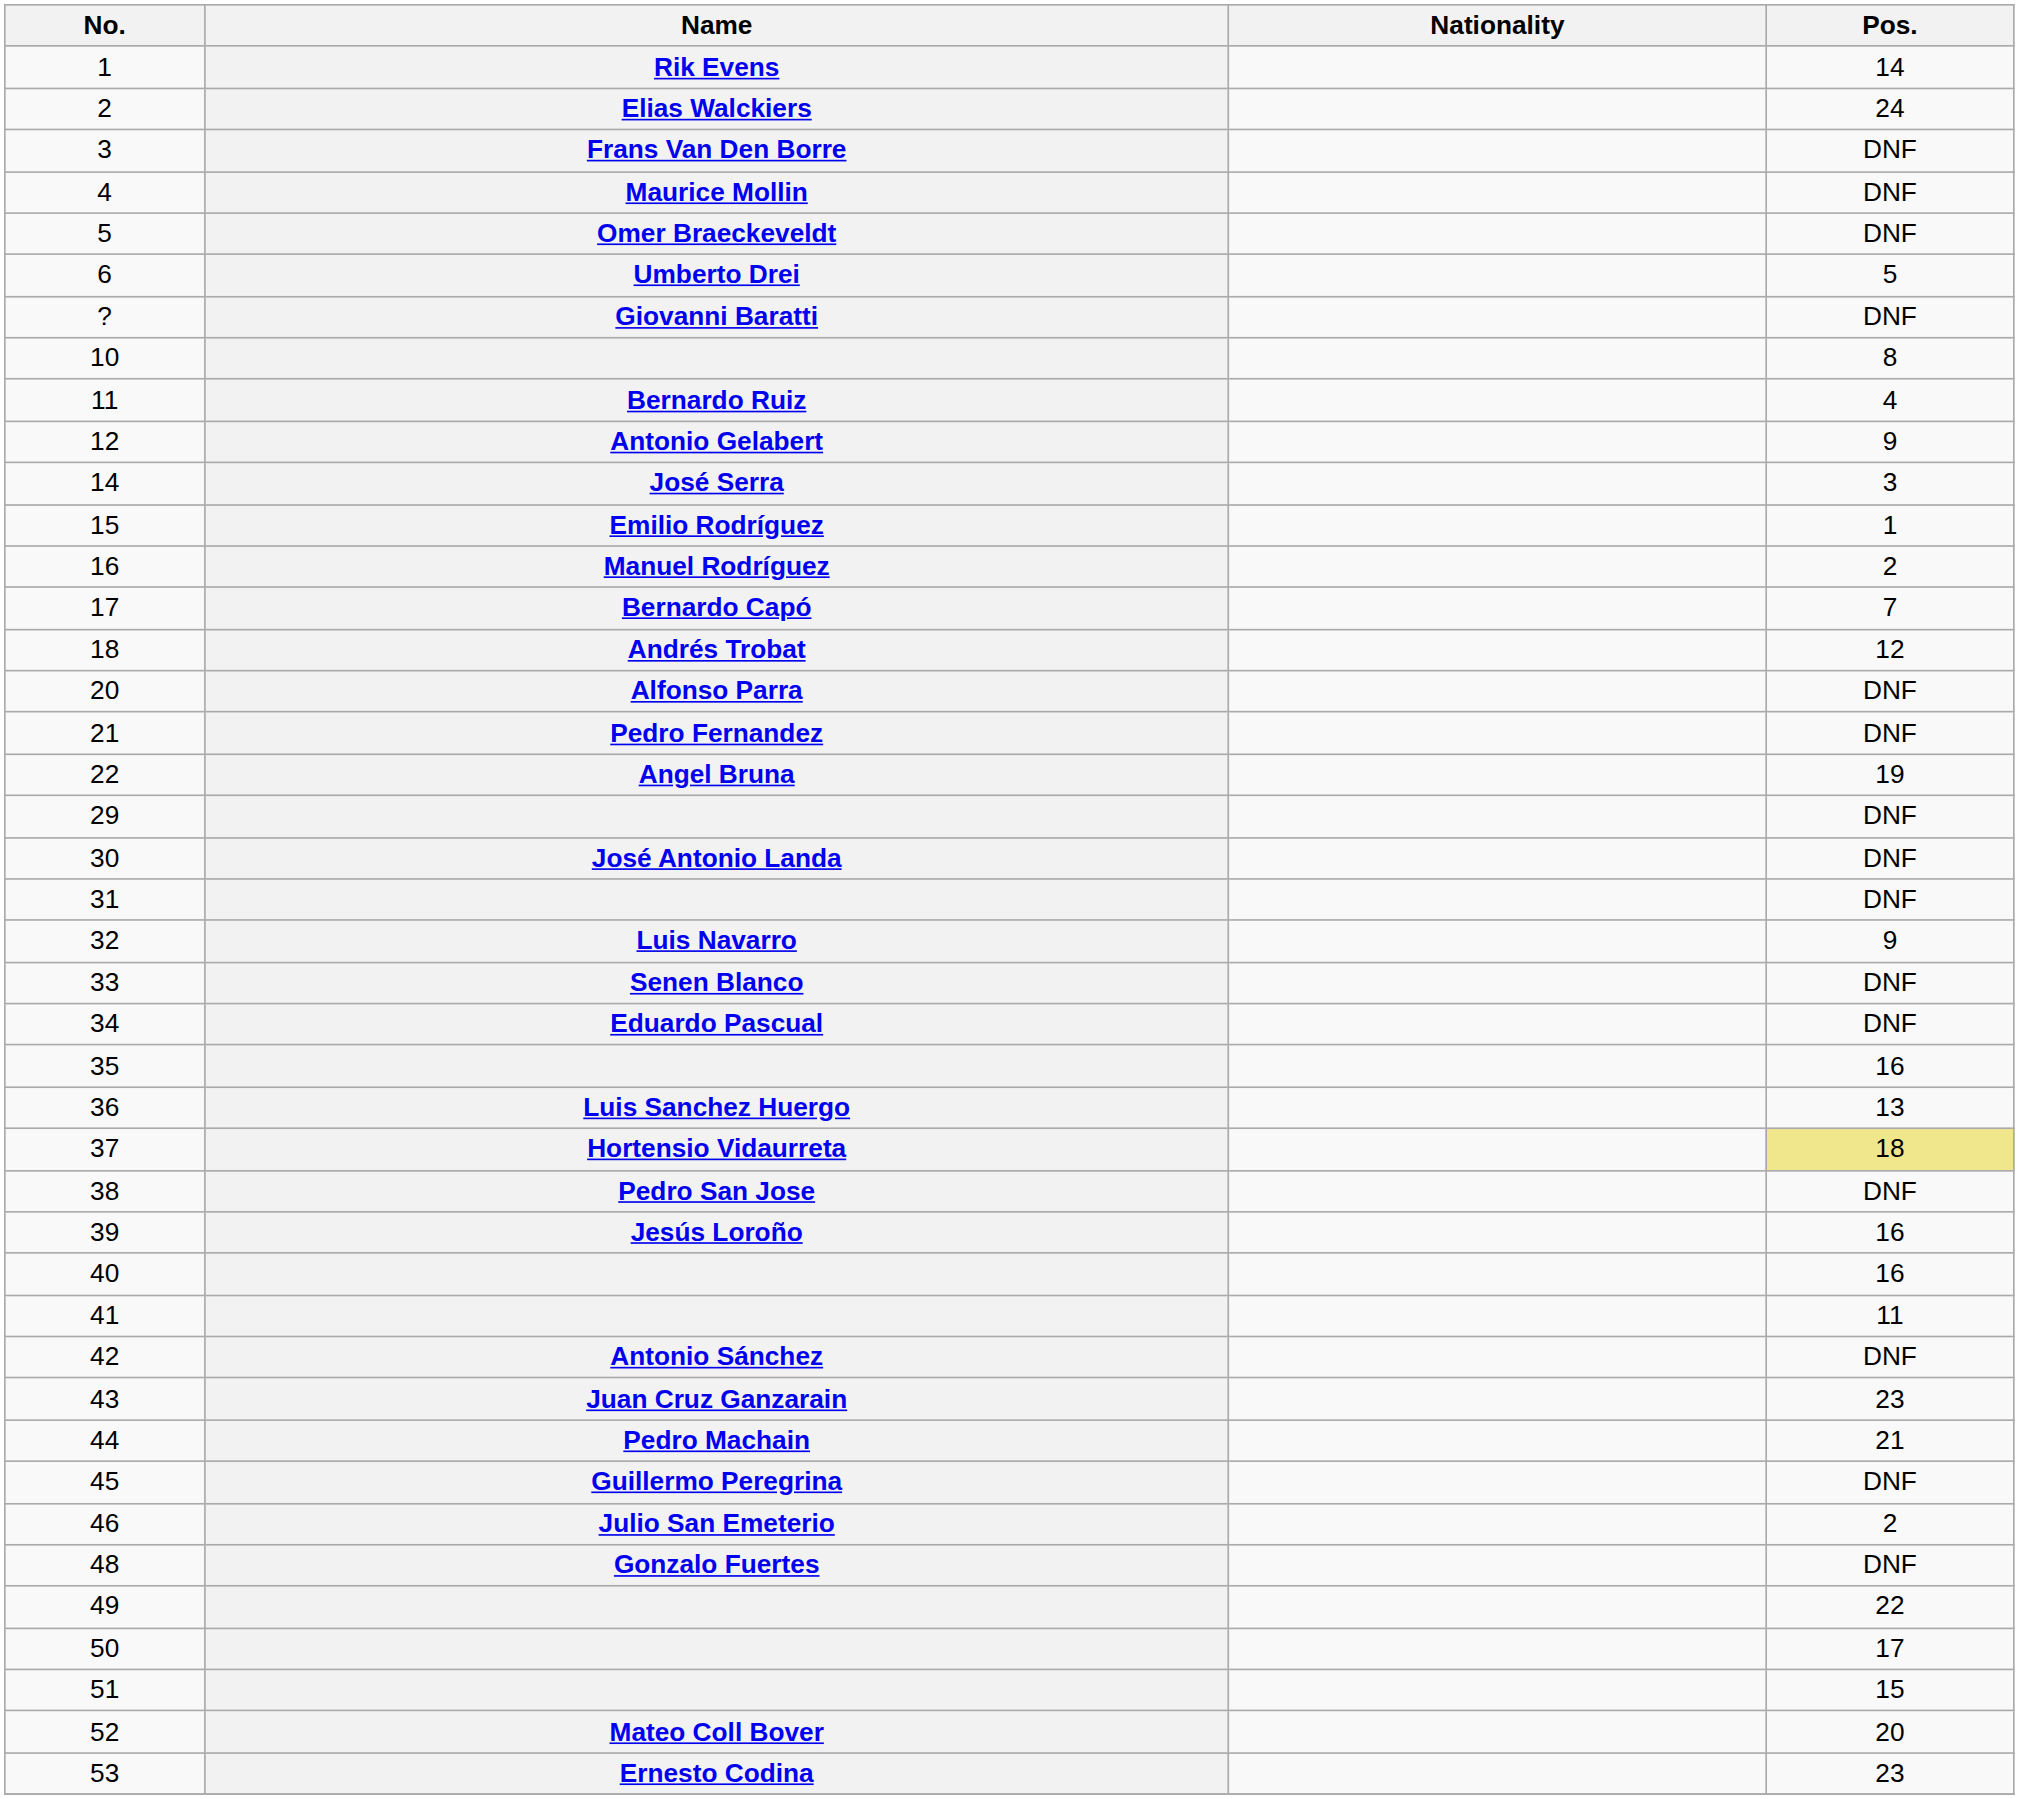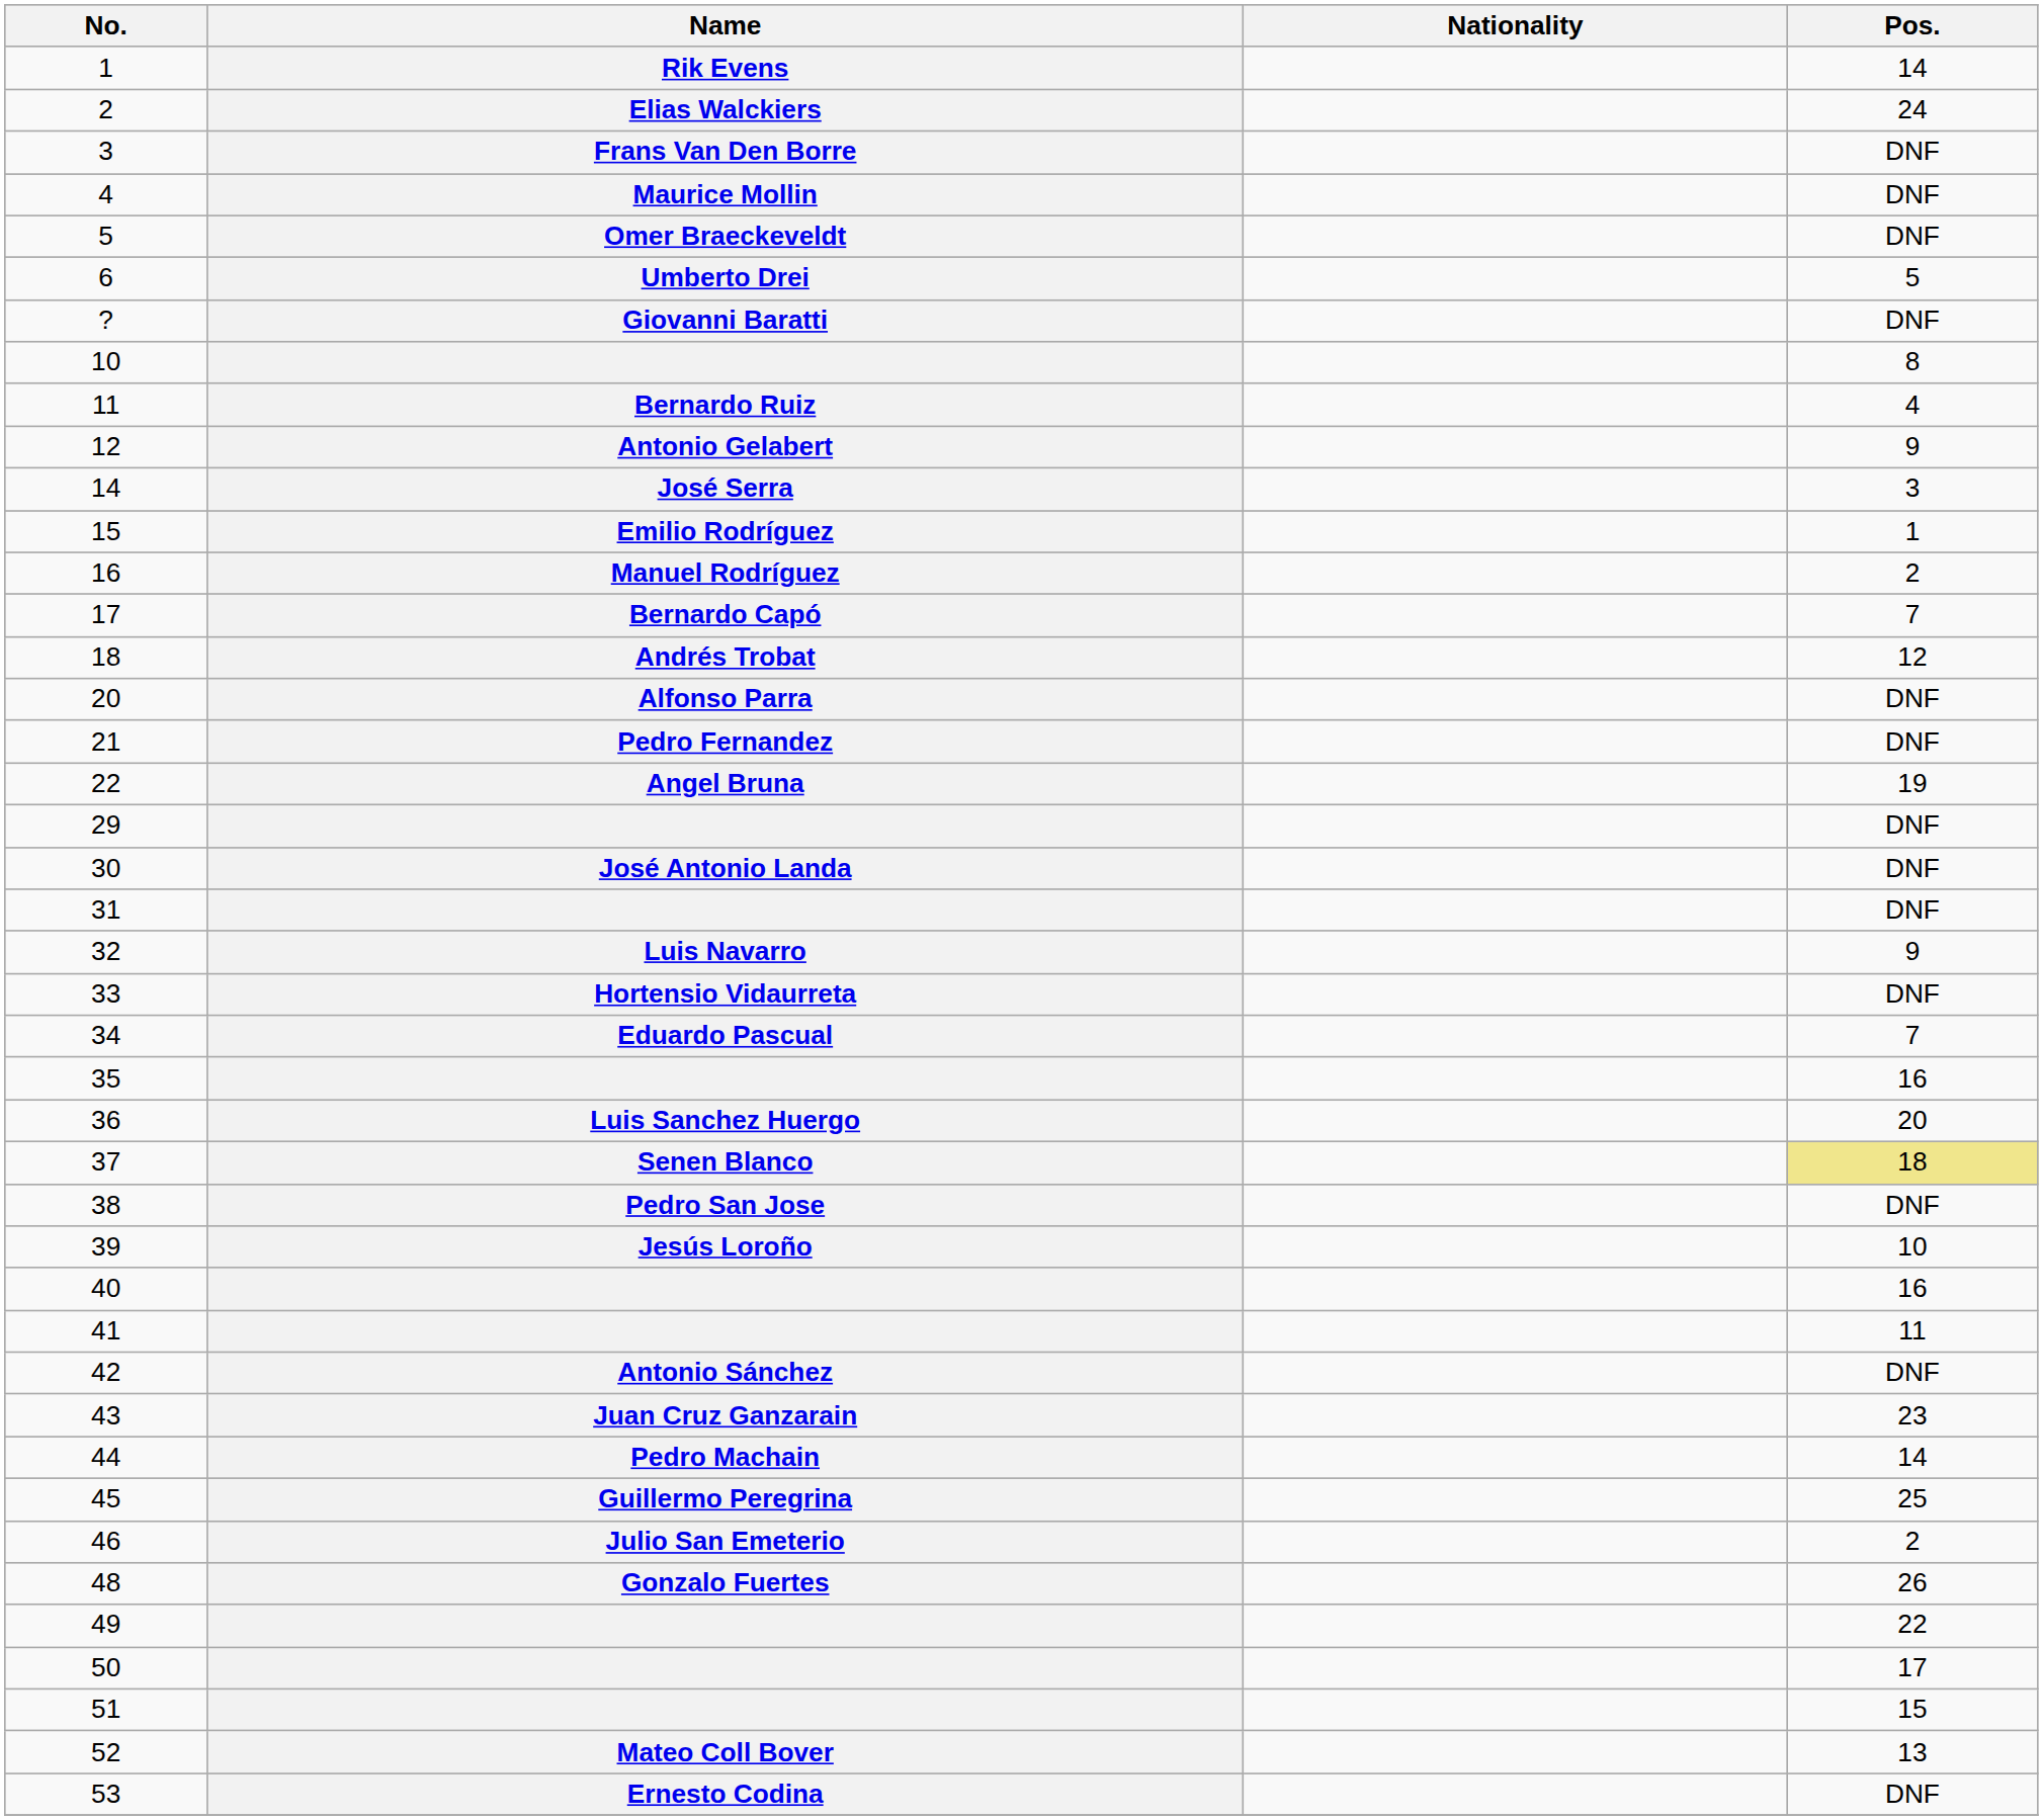33 | Name: Senen Blanco -> Hortensio Vidaurreta
34 | Pos.: DNF -> 7
36 | Pos.: 13 -> 20
37 | Name: Hortensio Vidaurreta -> Senen Blanco
39 | Pos.: 16 -> 10
44 | Pos.: 21 -> 14
45 | Pos.: DNF -> 25
48 | Pos.: DNF -> 26
52 | Pos.: 20 -> 13
53 | Pos.: 23 -> DNF
